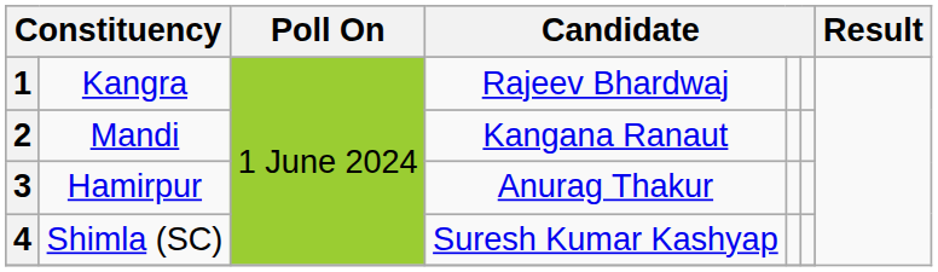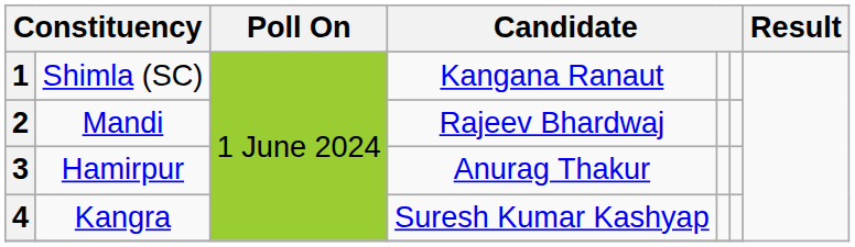1 | column 2: Kangra -> Shimla (SC)
1 | column 4: Rajeev Bhardwaj -> Kangana Ranaut
2 | column 4: Kangana Ranaut -> Rajeev Bhardwaj
4 | column 2: Shimla (SC) -> Kangra
